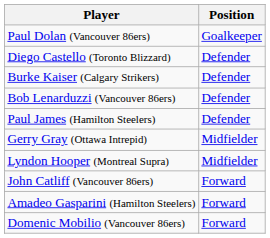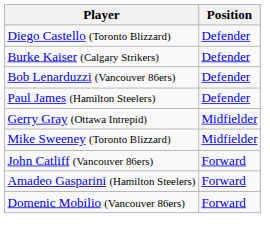- row: Paul Dolan (Vancouver 86ers) | Goalkeeper
- row: Lyndon Hooper (Montreal Supra) | Midfielder
+ row: Mike Sweeney (Toronto Blizzard) | Midfielder
